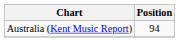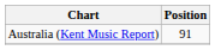Australia (Kent Music Report) | Position: 94 -> 91
